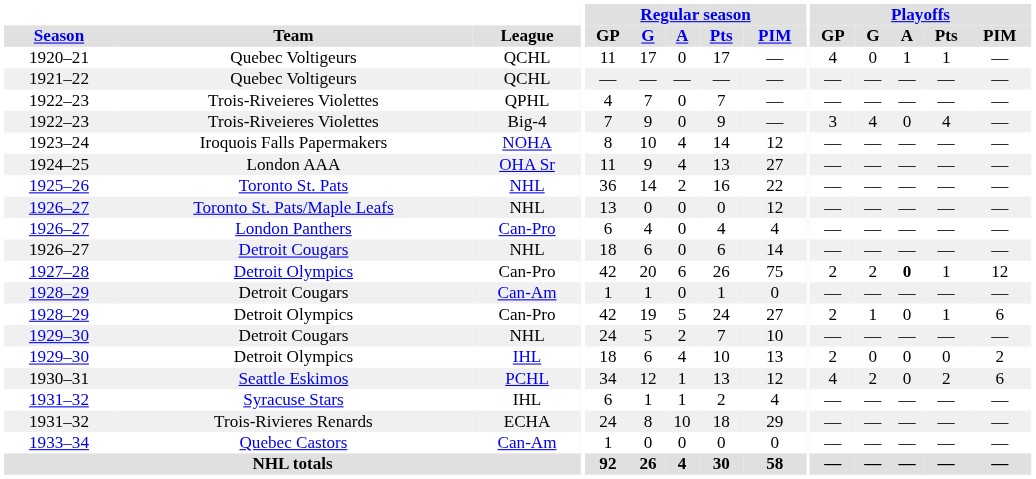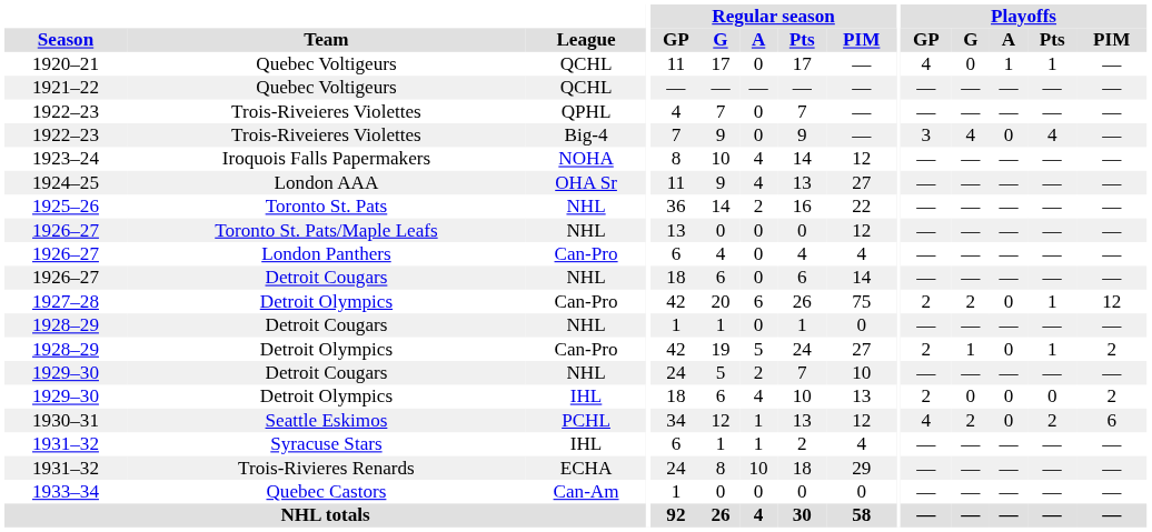1927–28 | Playoffs / A: bold -> normal
1928–29 / Detroit Cougars | League: Can-Am -> NHL
1928–29 / Detroit Olympics | Playoffs / PIM: 6 -> 2
